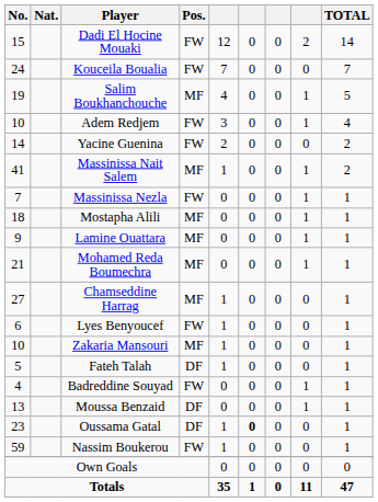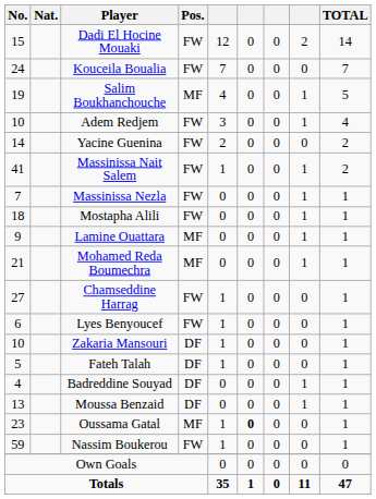Massinissa Nait Salem | Pos.: MF -> FW
Mostapha Alili | Pos.: MF -> FW
Chamseddine Harrag | Pos.: MF -> FW
Zakaria Mansouri | Pos.: MF -> DF
Badreddine Souyad | Pos.: FW -> DF
Oussama Gatal | Pos.: DF -> MF
